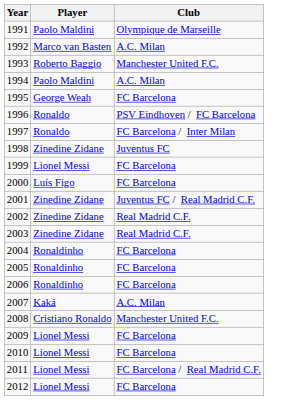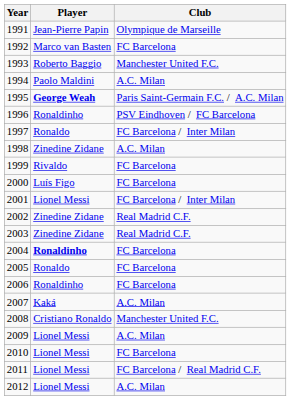1991 | Player: Paolo Maldini -> Jean-Pierre Papin
1992 | Club: A.C. Milan -> FC Barcelona
1995 | Player: normal -> bold
1995 | Club: FC Barcelona -> Paris Saint-Germain F.C. / A.C. Milan
1996 | Player: Ronaldo -> Ronaldinho
1998 | Club: Juventus FC -> A.C. Milan
1999 | Player: Lionel Messi -> Rivaldo
2001 | Player: Zinedine Zidane -> Lionel Messi
2001 | Club: Juventus FC / Real Madrid C.F. -> FC Barcelona / Inter Milan
2004 | Player: normal -> bold
2005 | Player: Ronaldinho -> Ronaldo
2009 | Club: FC Barcelona -> A.C. Milan
2012 | Club: FC Barcelona -> A.C. Milan
